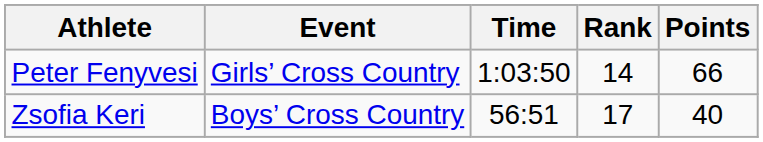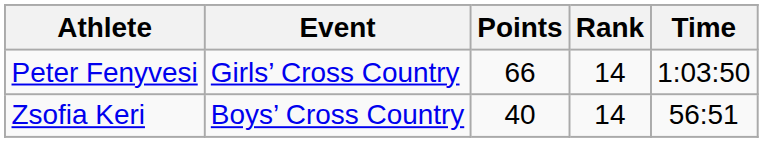columns swapped: Time <-> Points
Zsofia Keri | Rank: 17 -> 14
